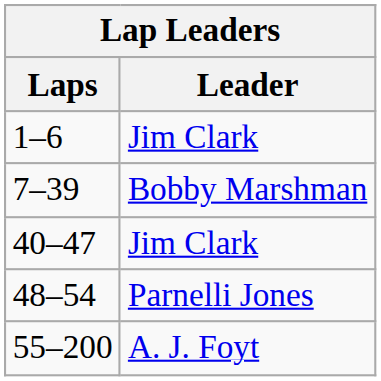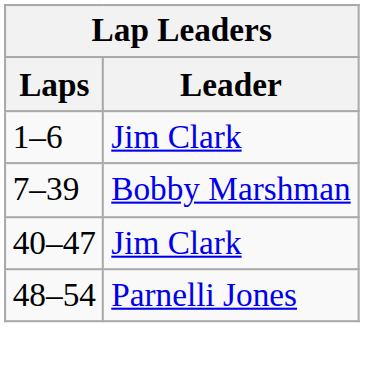- row: 55–200 | A. J. Foyt
